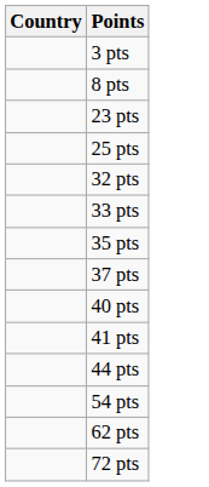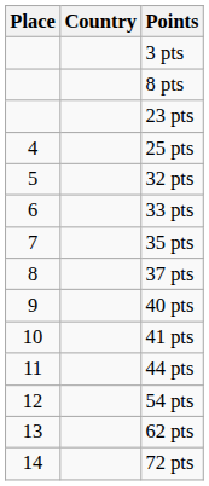+ column: Place | 4 | 5 | 6 | 7 | 8 | 9 | 10 | 11 | 12 | 13 | 14
